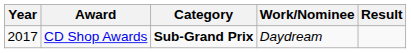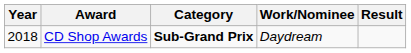CD Shop Awards | Year: 2017 -> 2018
